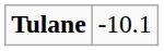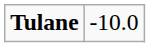Tulane | column 2: -10.1 -> -10.0
